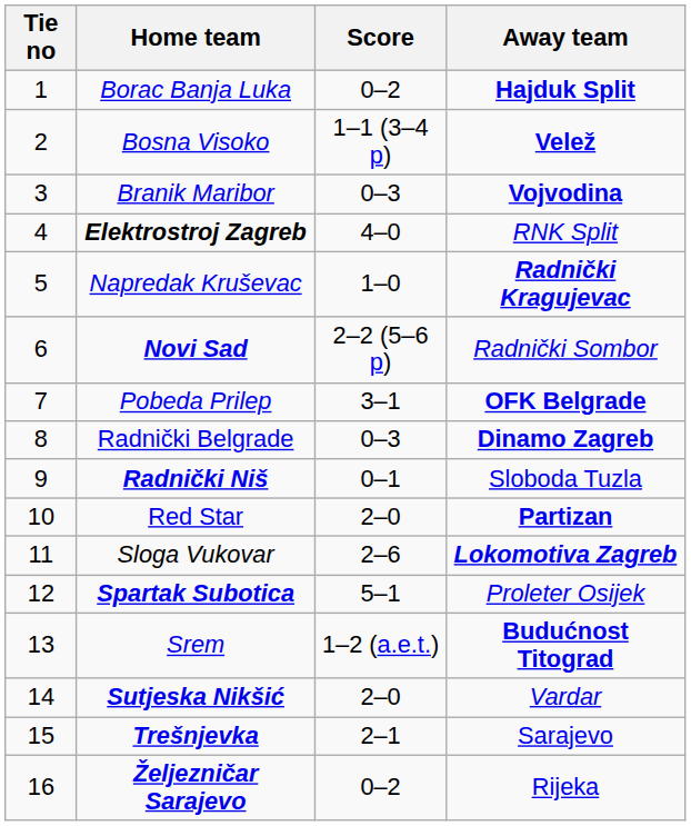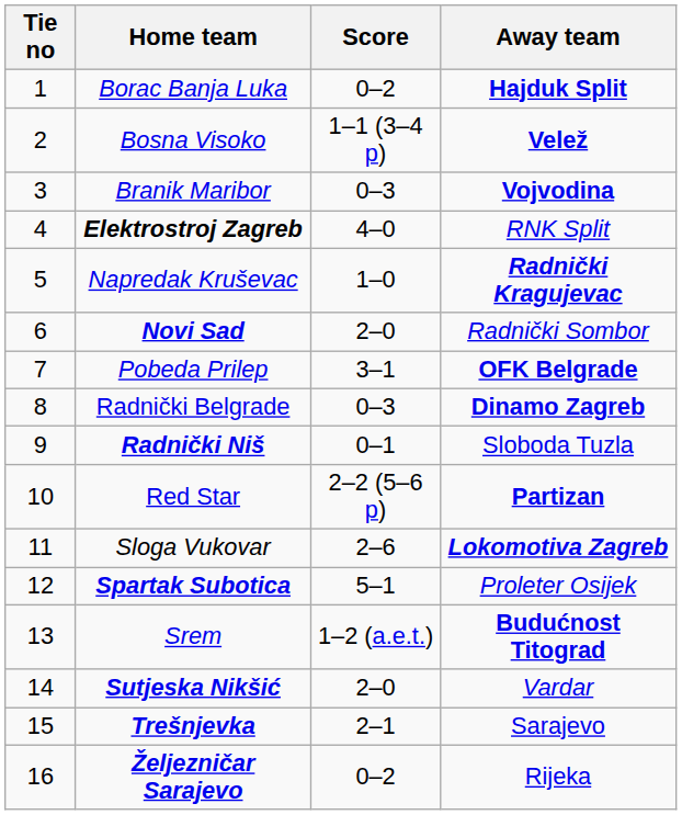Novi Sad | Score: 2–2 (5–6 p) -> 2–0
Red Star | Score: 2–0 -> 2–2 (5–6 p)
